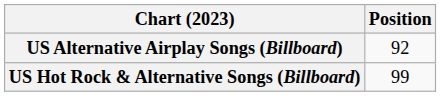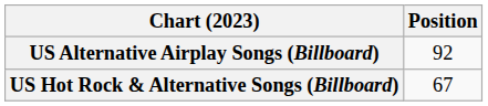US Hot Rock & Alternative Songs (Billboard) | Position: 99 -> 67
